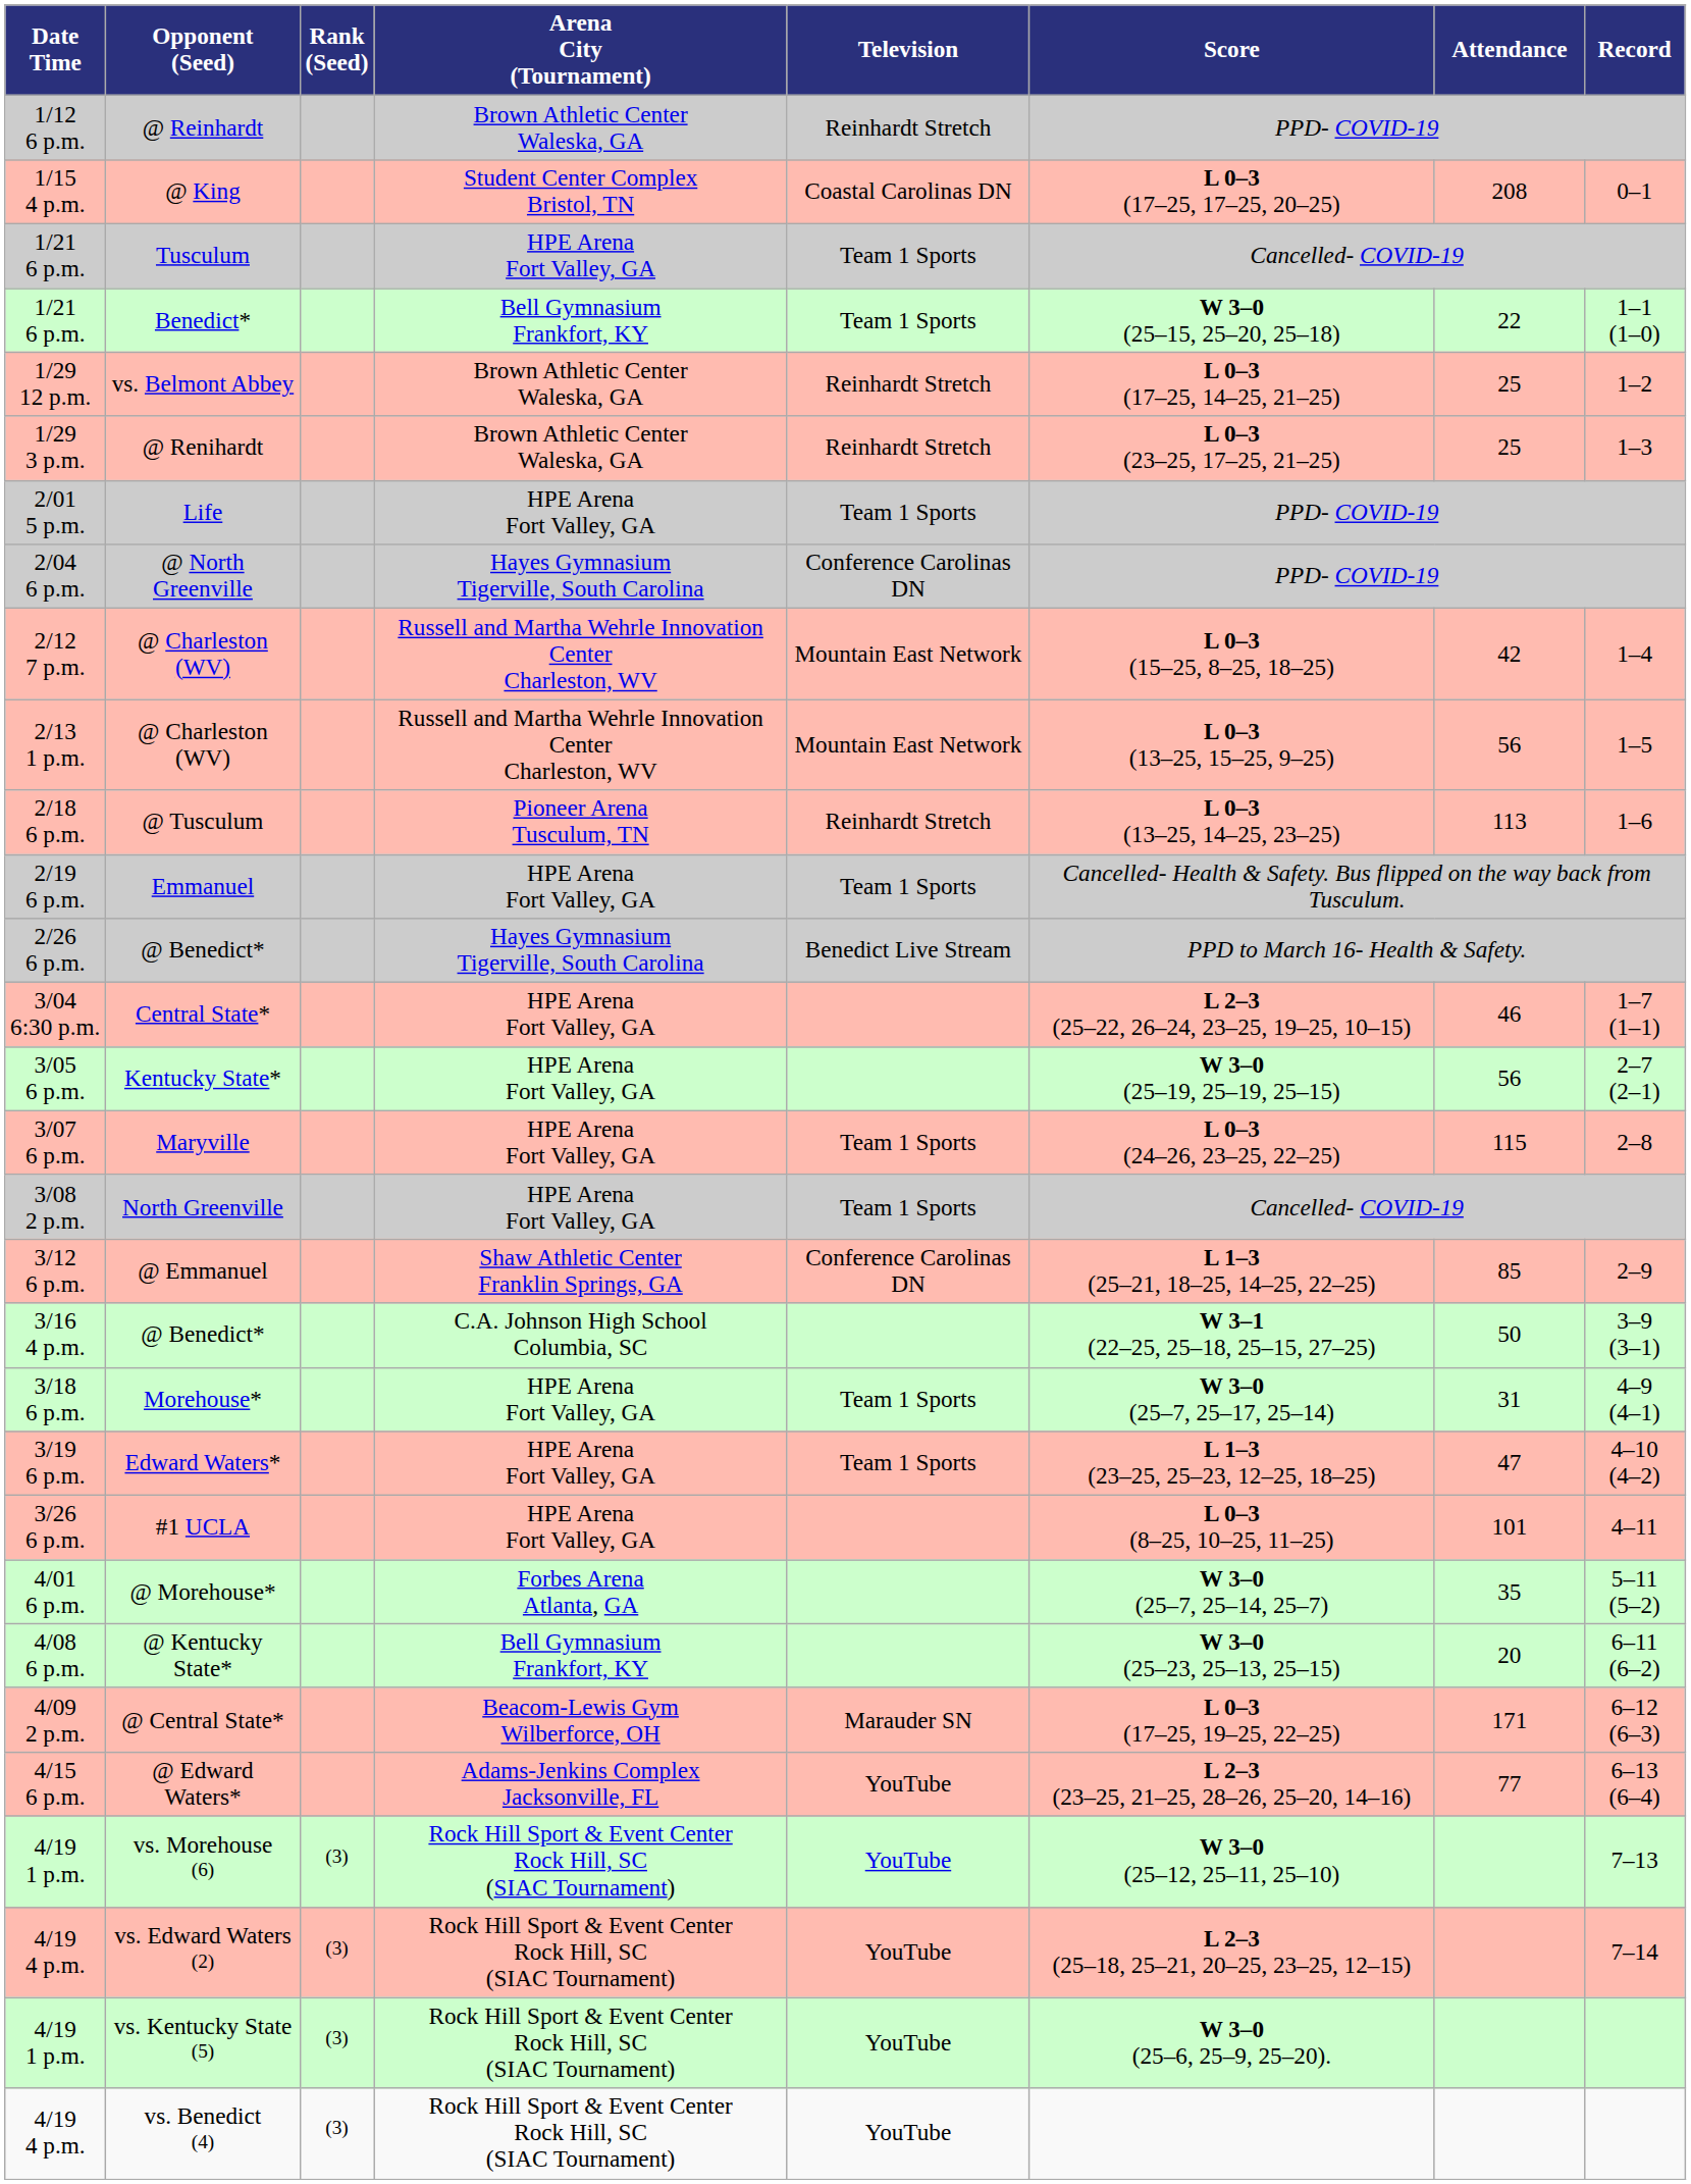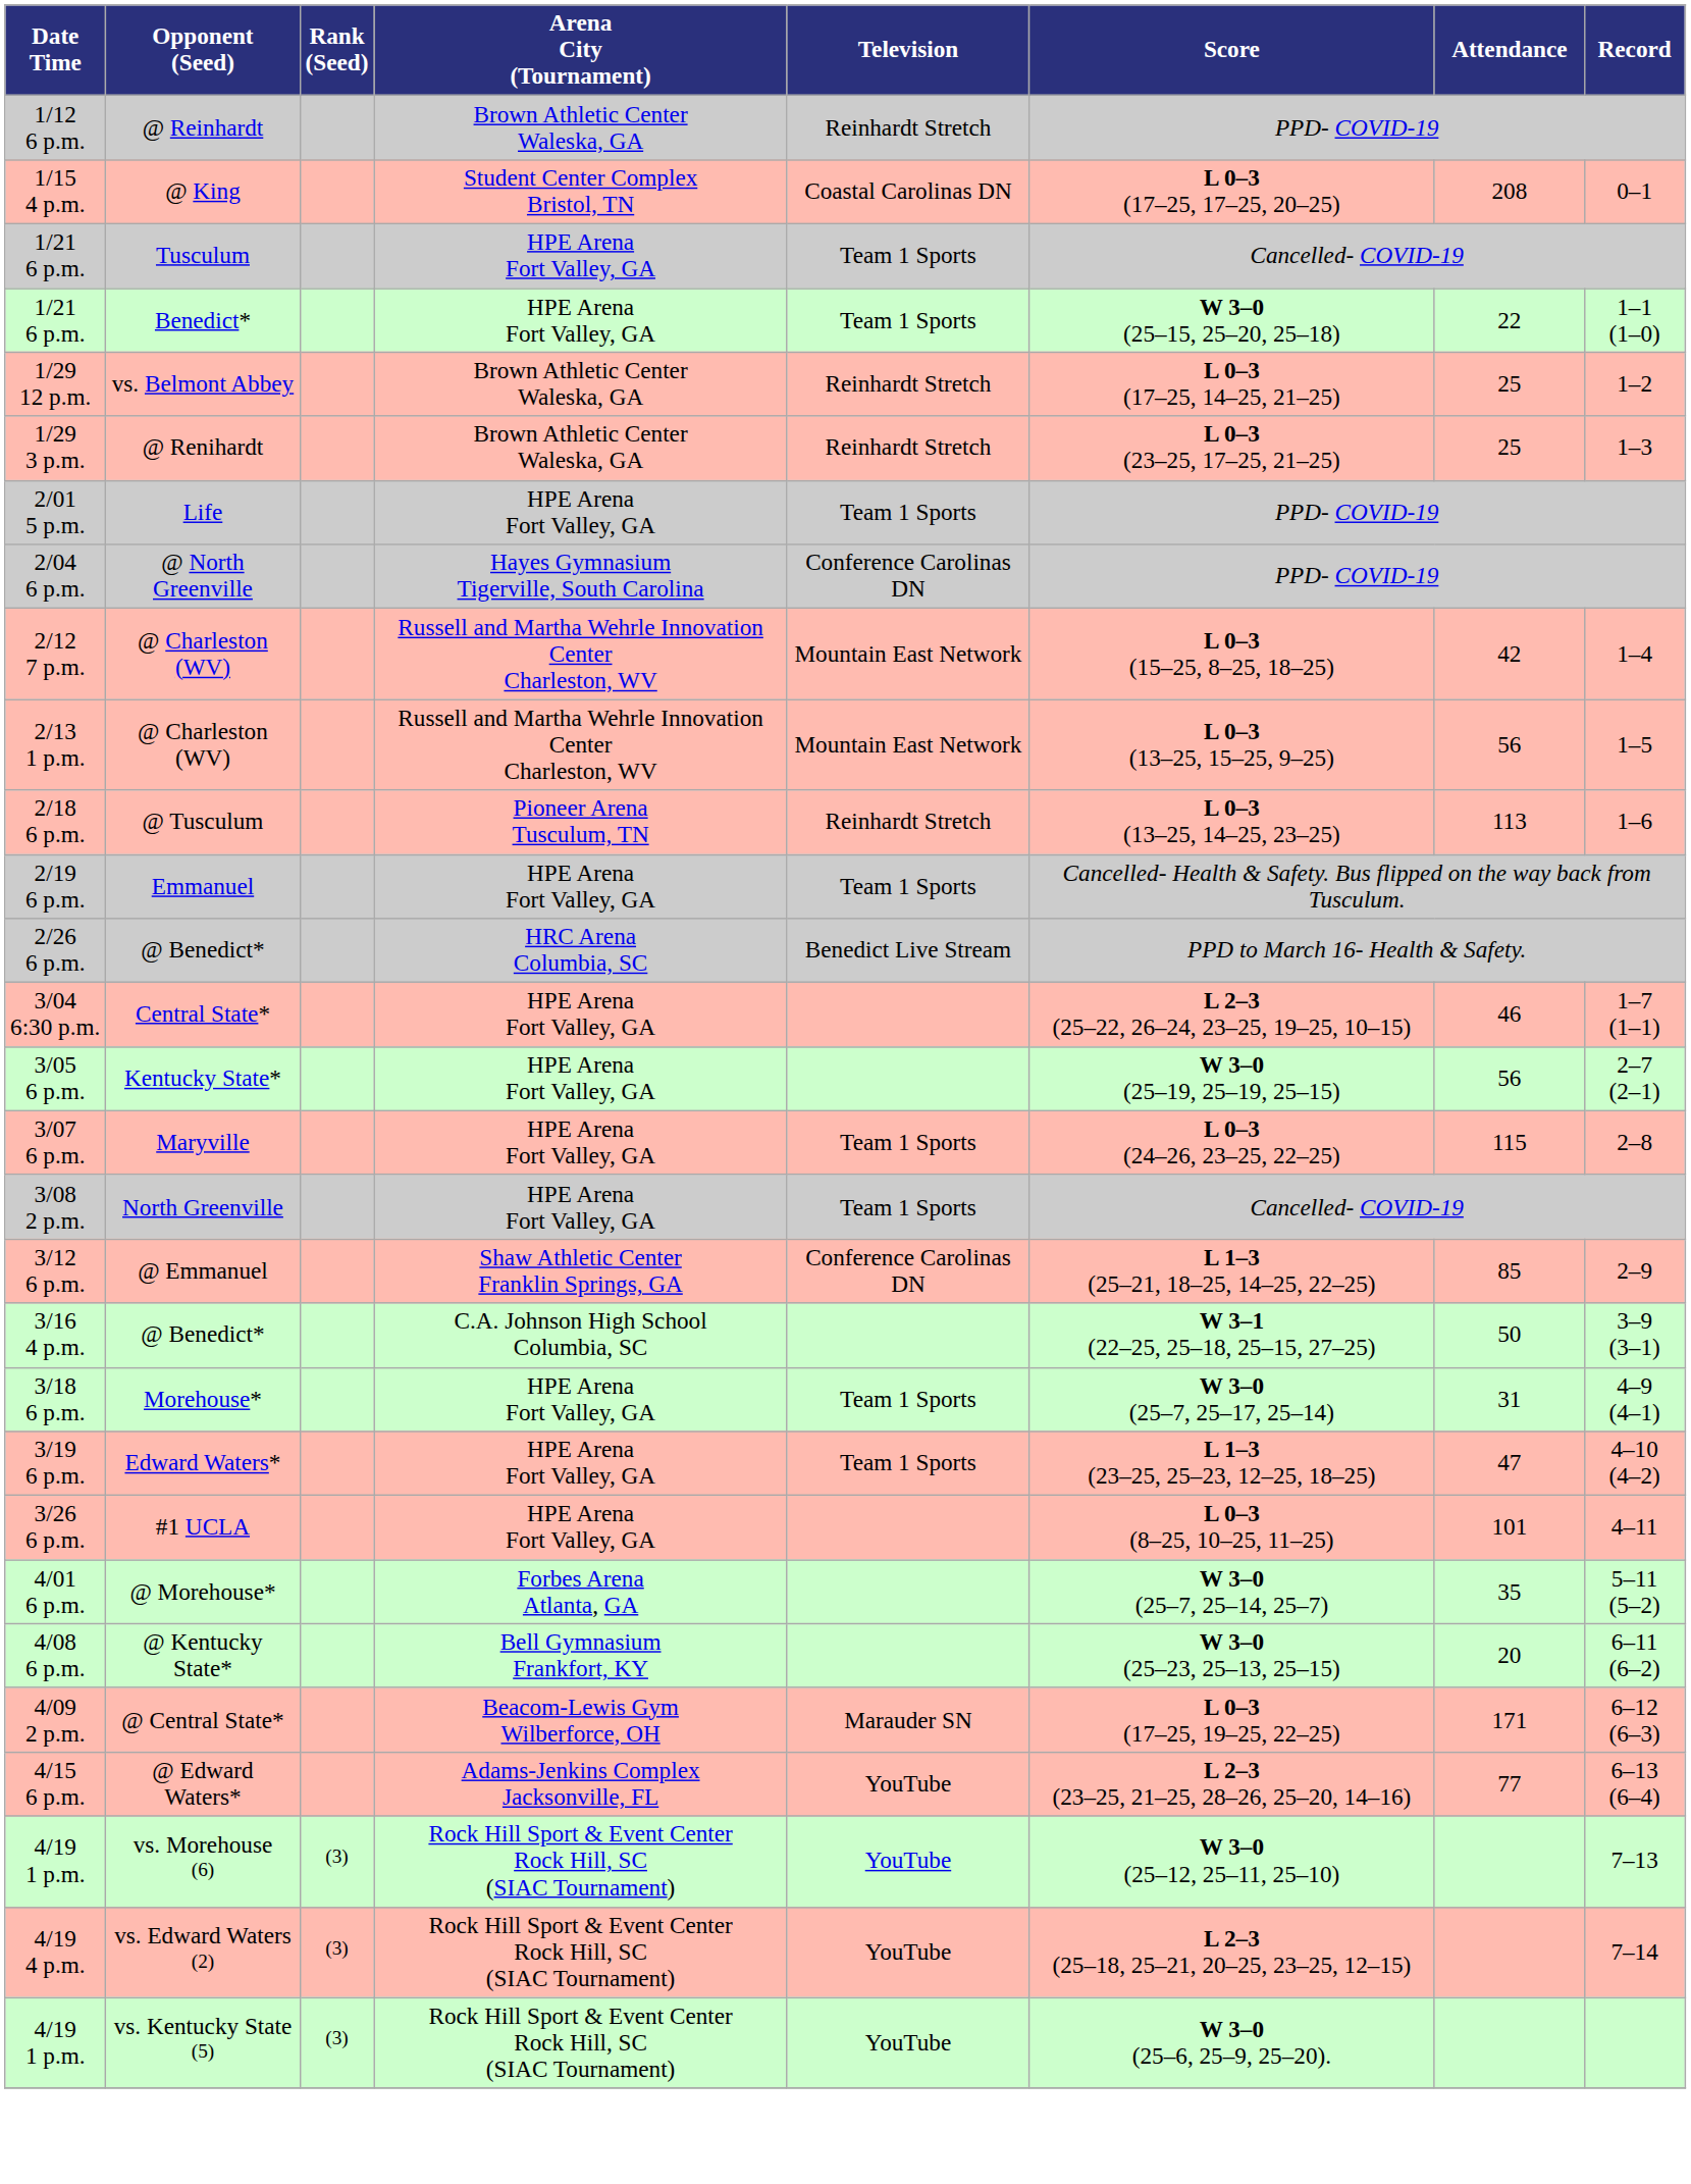Benedict* | Arena City (Tournament): Bell Gymnasium Frankfort, KY -> HPE Arena Fort Valley, GA
2/26 6 p.m. / @ Benedict* | Arena City (Tournament): Hayes Gymnasium Tigerville, South Carolina -> HRC Arena Columbia, SC
- row: 4/19 4 p.m. | vs. Benedict (4) | (3) | Rock Hill Sport & Event Center Rock Hill, SC (SIAC Tournament) | YouTube
